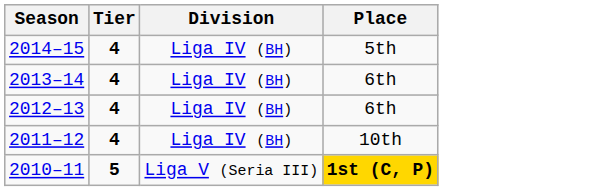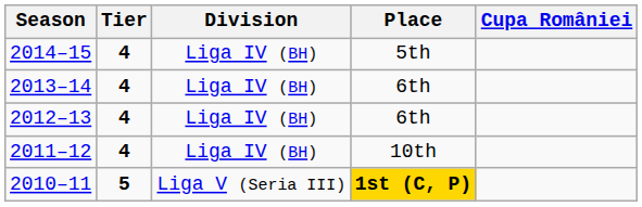+ column: Cupa României
